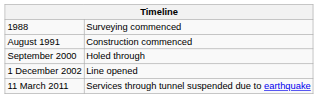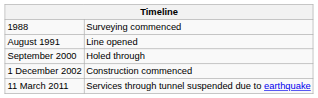August 1991 | column 2: Construction commenced -> Line opened
1 December 2002 | column 2: Line opened -> Construction commenced
